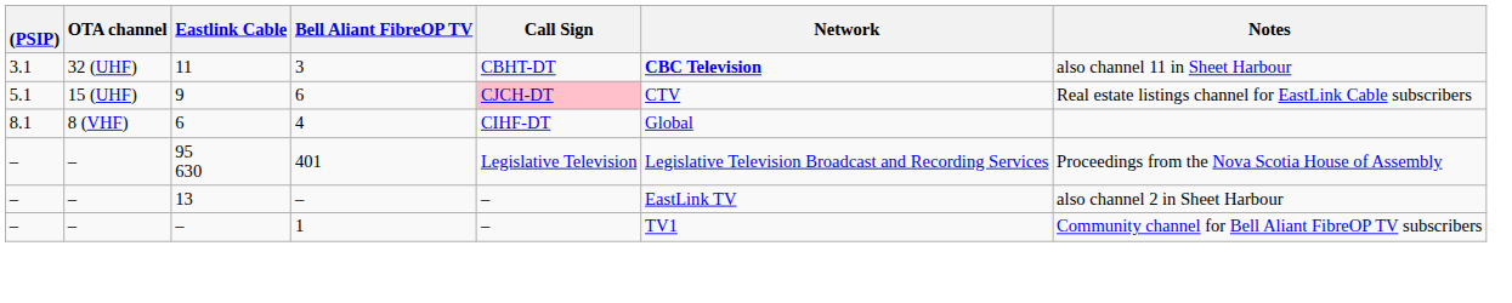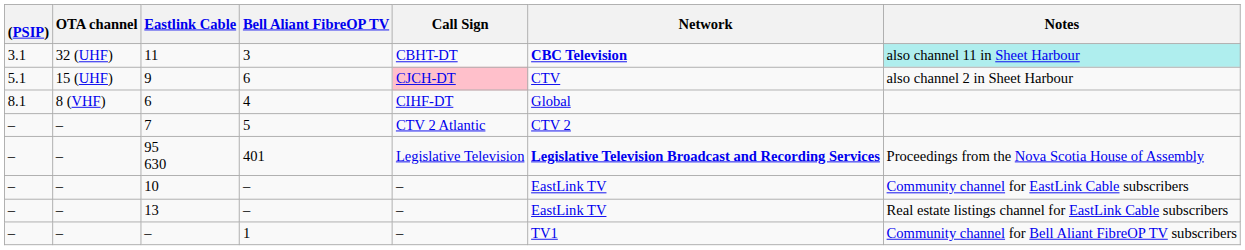11 | Notes: no background -> paleturquoise background
9 | Notes: Real estate listings channel for EastLink Cable subscribers -> also channel 2 in Sheet Harbour
+ row: – | – | 7 | 5 | CTV 2 Atlantic | CTV 2
95 630 | Network: normal -> bold
+ row: – | – | 10 | – | – | EastLink TV | Community channel for EastLink Cable subscribers
13 | Notes: also channel 2 in Sheet Harbour -> Real estate listings channel for EastLink Cable subscribers
